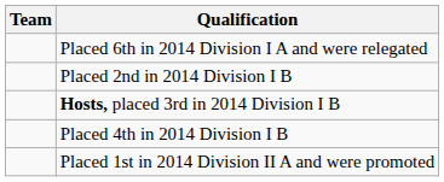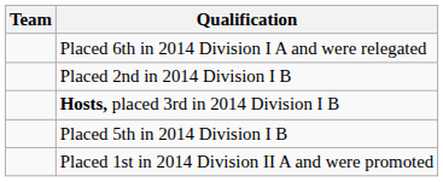- row: Placed 4th in 2014 Division I B
+ row: Placed 5th in 2014 Division I B
